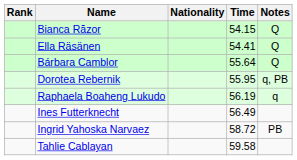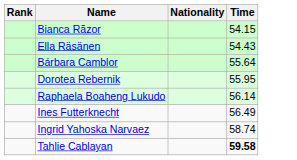- column: Notes | Q | Q | Q | q, PB | q | PB
Ella Räsänen | Time: 54.41 -> 54.43
Raphaela Boaheng Lukudo | Time: 56.19 -> 56.14
Ingrid Yahoska Narvaez | Time: 58.72 -> 58.74
Tahlie Cablayan | Time: normal -> bold
